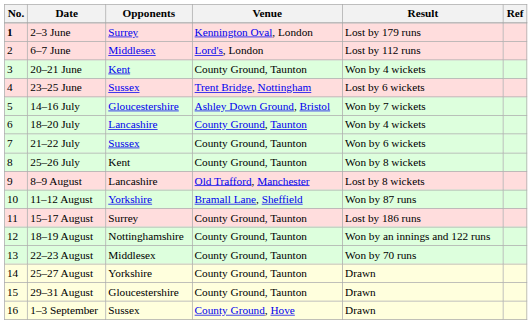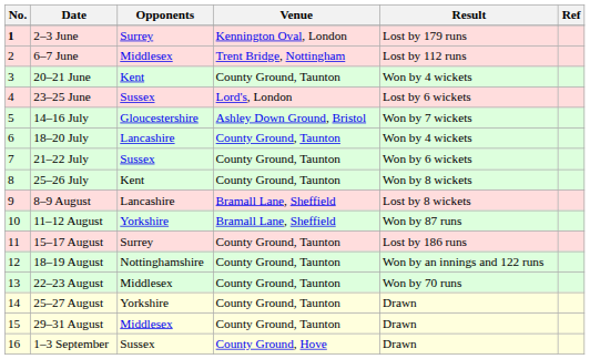6–7 June | Venue: Lord's, London -> Trent Bridge, Nottingham
23–25 June | Venue: Trent Bridge, Nottingham -> Lord's, London
8–9 August | Venue: Old Trafford, Manchester -> Bramall Lane, Sheffield
29–31 August | Opponents: Gloucestershire -> Middlesex
